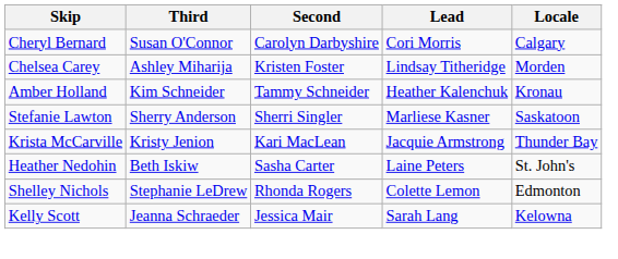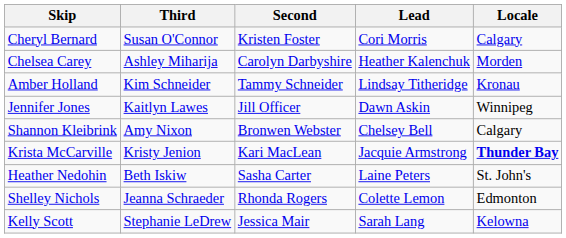Cheryl Bernard | Second: Carolyn Darbyshire -> Kristen Foster
Chelsea Carey | Second: Kristen Foster -> Carolyn Darbyshire
Chelsea Carey | Lead: Lindsay Titheridge -> Heather Kalenchuk
Amber Holland | Lead: Heather Kalenchuk -> Lindsay Titheridge
+ row: Jennifer Jones | Kaitlyn Lawes | Jill Officer | Dawn Askin | Winnipeg
+ row: Shannon Kleibrink | Amy Nixon | Bronwen Webster | Chelsey Bell | Calgary
- row: Stefanie Lawton | Sherry Anderson | Sherri Singler | Marliese Kasner | Saskatoon
Krista McCarville | Locale: normal -> bold
Shelley Nichols | Third: Stephanie LeDrew -> Jeanna Schraeder
Kelly Scott | Third: Jeanna Schraeder -> Stephanie LeDrew
